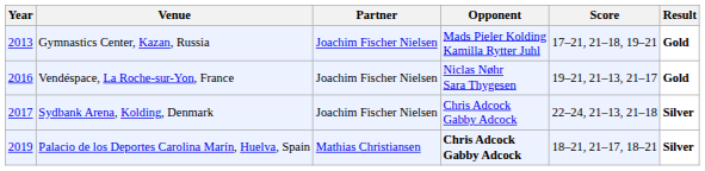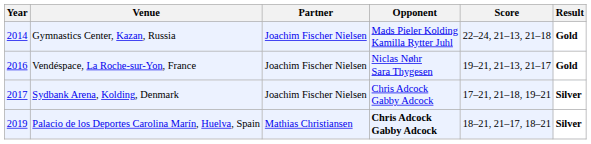Gymnastics Center, Kazan, Russia | Year: 2013 -> 2014
Gymnastics Center, Kazan, Russia | Score: 17–21, 21–18, 19–21 -> 22–24, 21–13, 21–18
Sydbank Arena, Kolding, Denmark | Score: 22–24, 21–13, 21–18 -> 17–21, 21–18, 19–21
